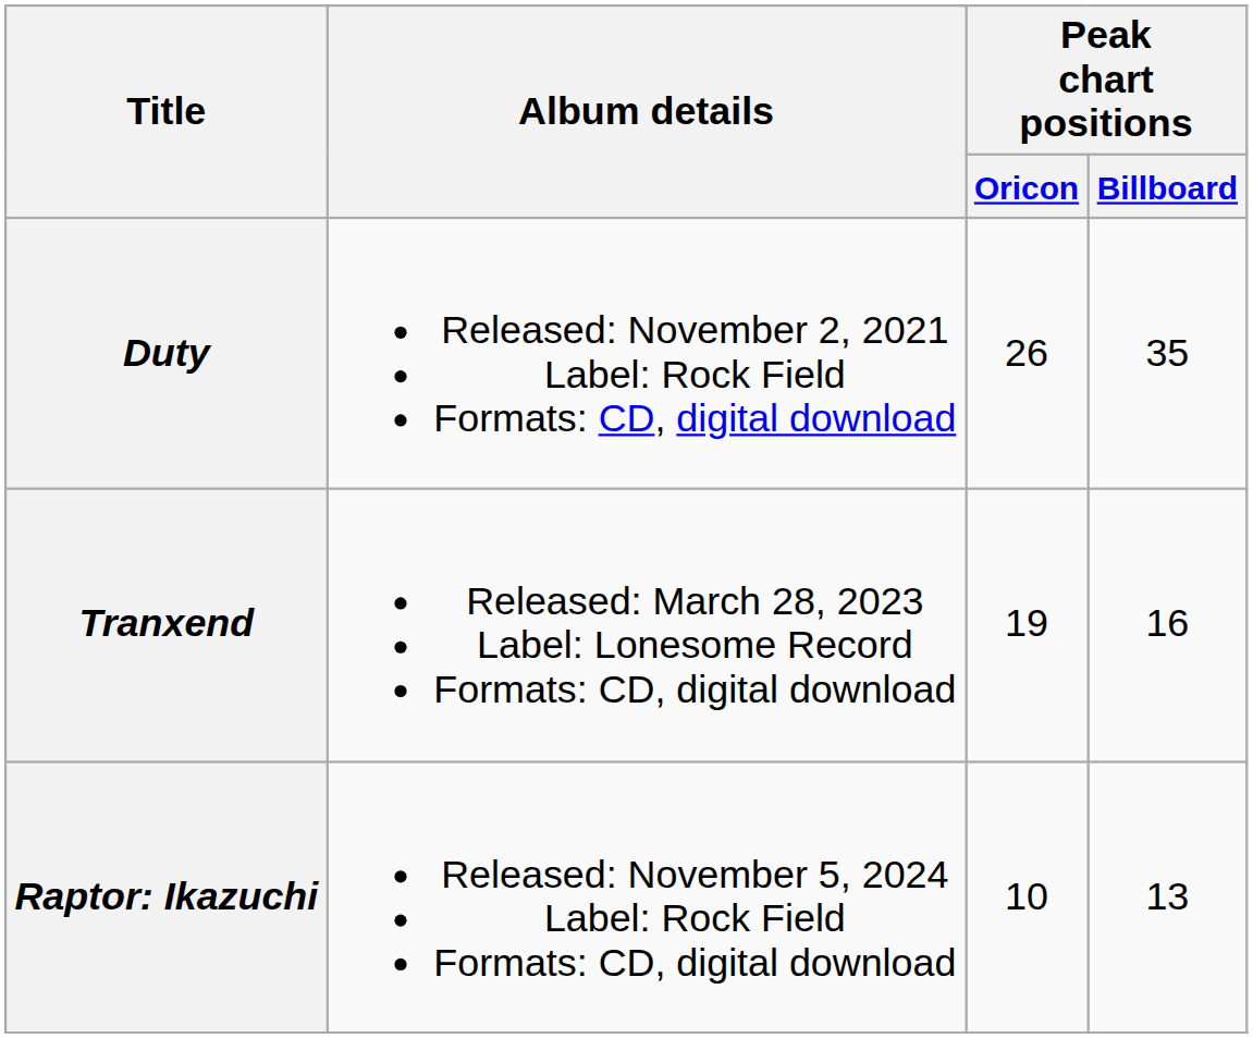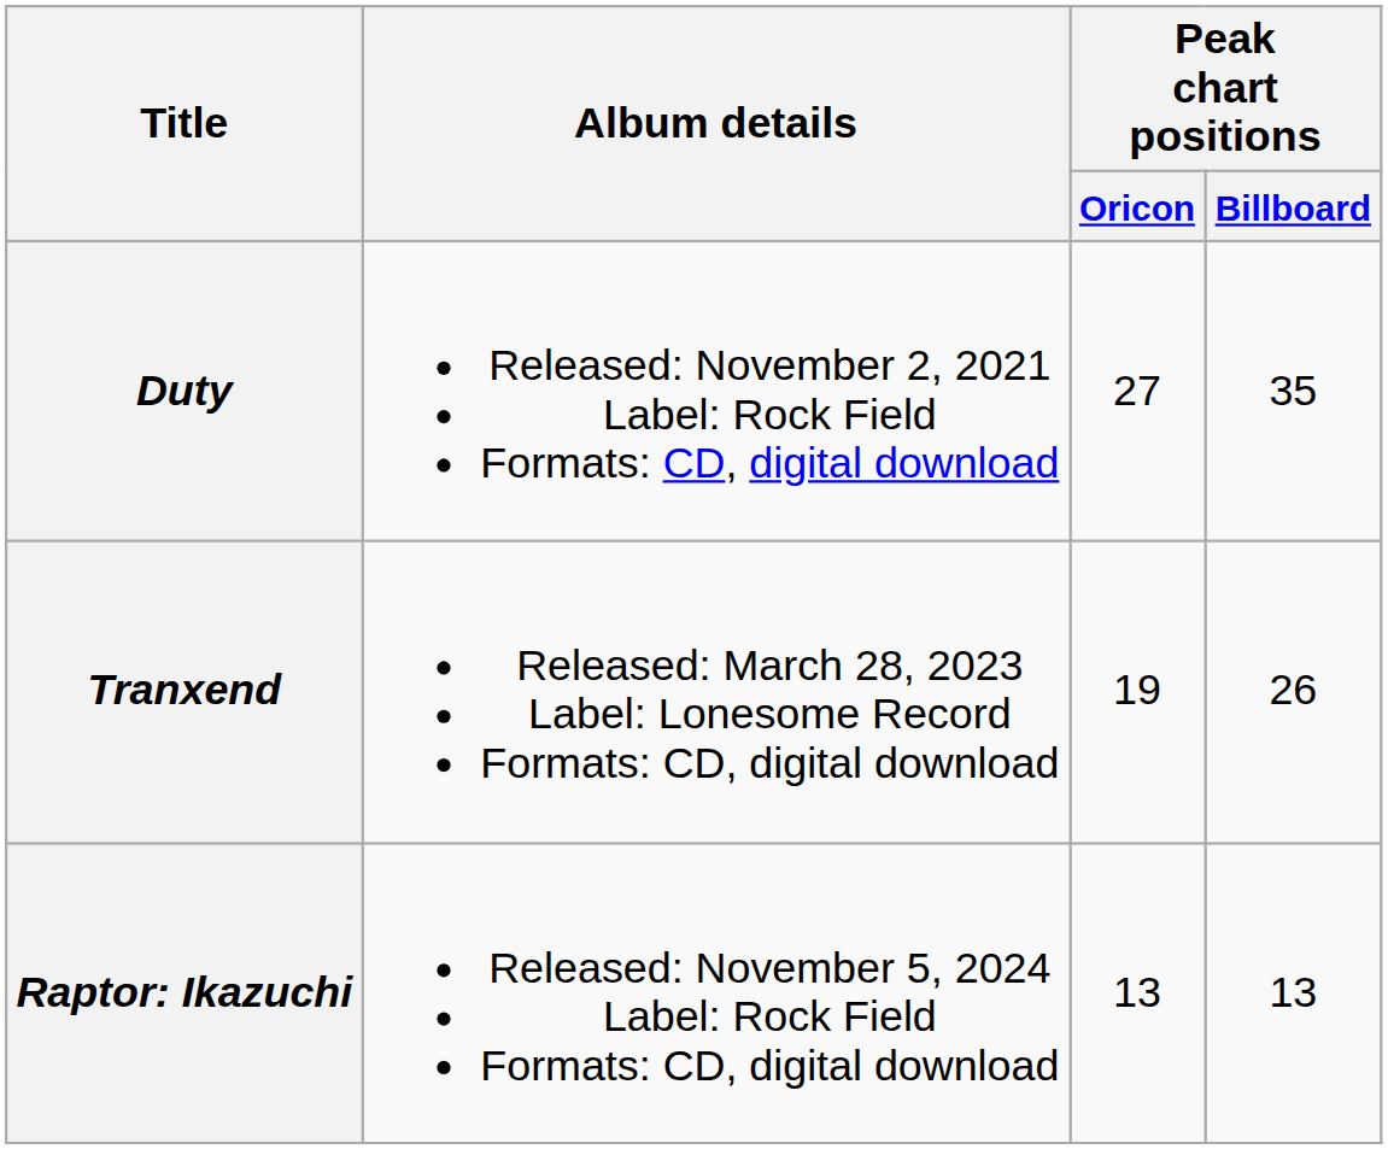Duty | Peak chart positions / Oricon: 26 -> 27
Tranxend | Peak chart positions / Billboard: 16 -> 26
Raptor: Ikazuchi | Peak chart positions / Oricon: 10 -> 13
